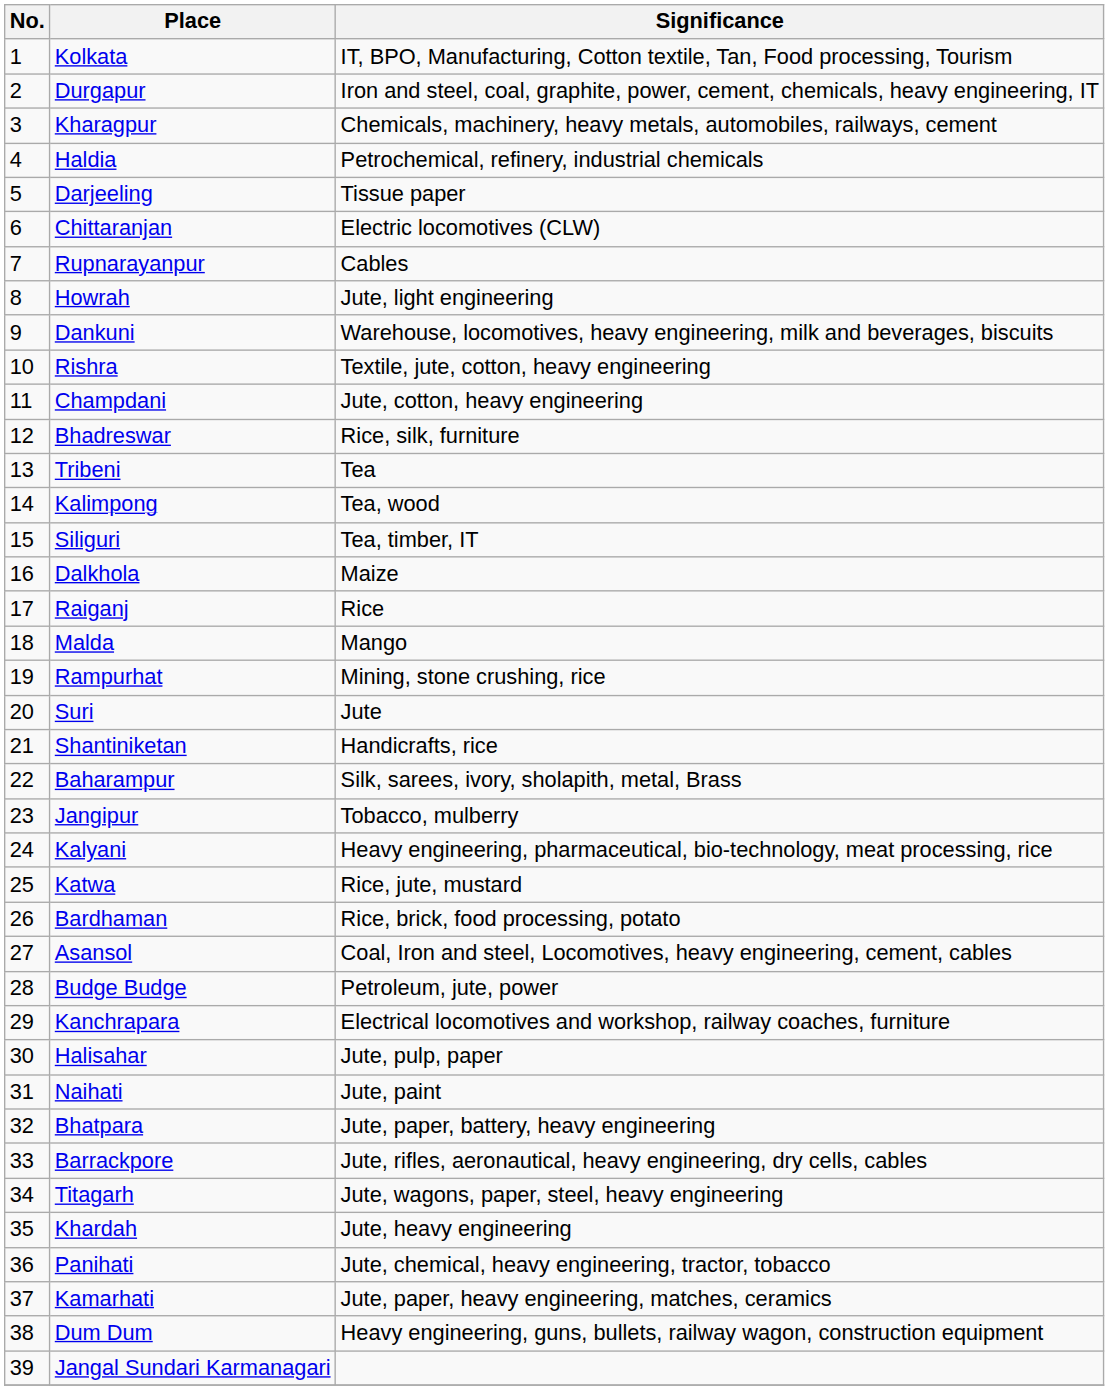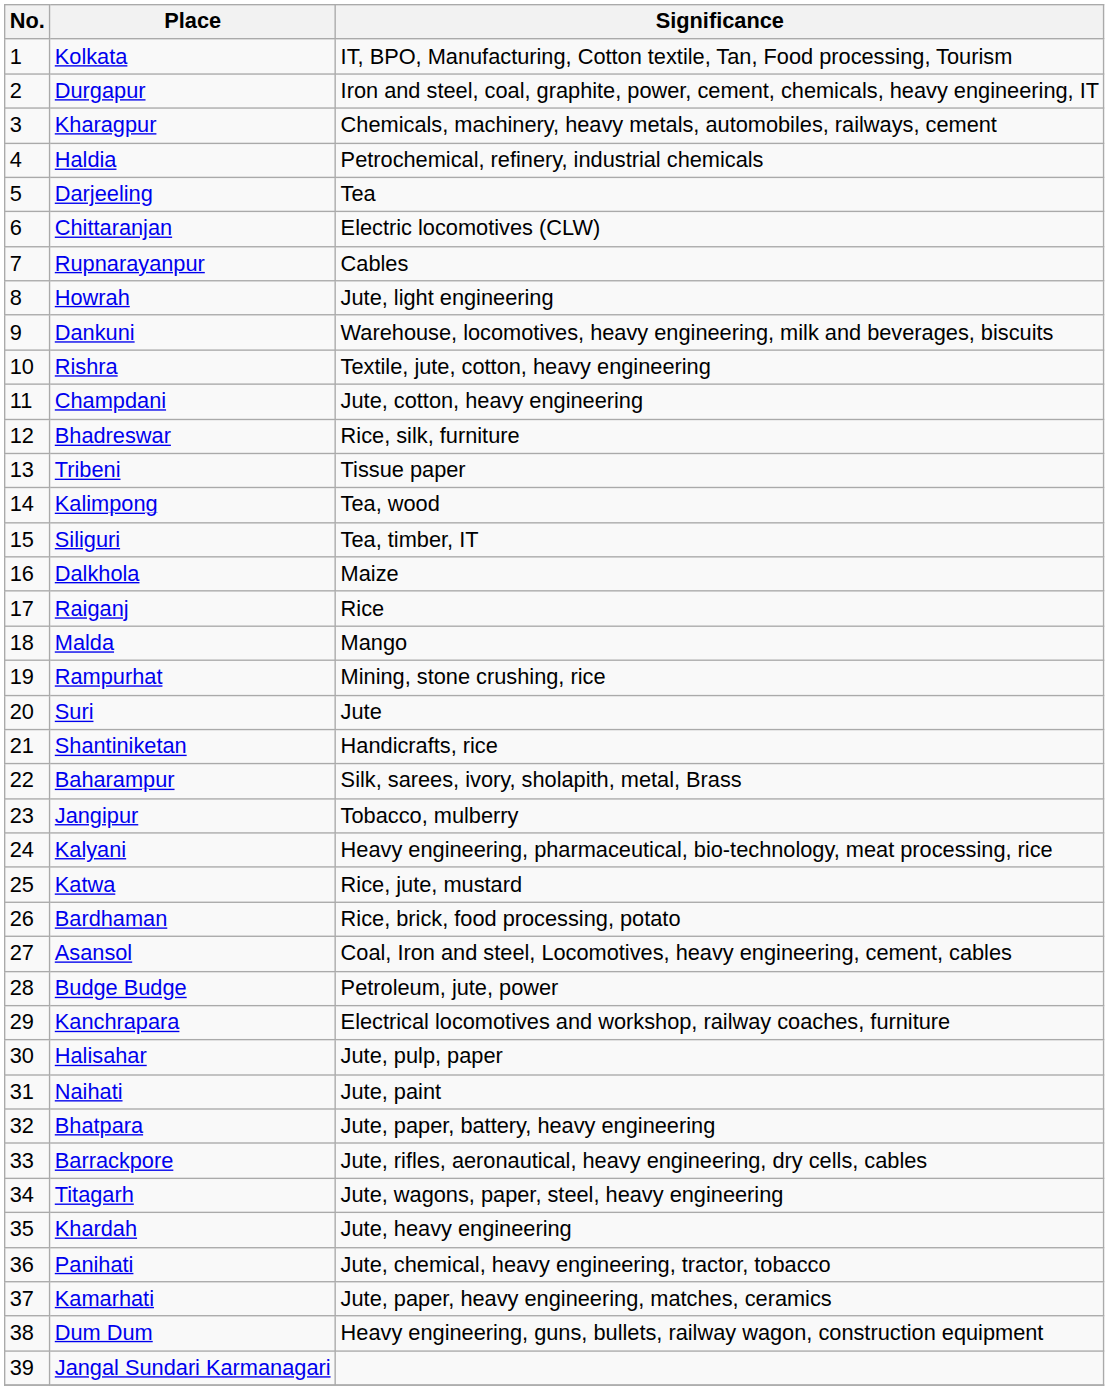Darjeeling | Significance: Tissue paper -> Tea
Tribeni | Significance: Tea -> Tissue paper
